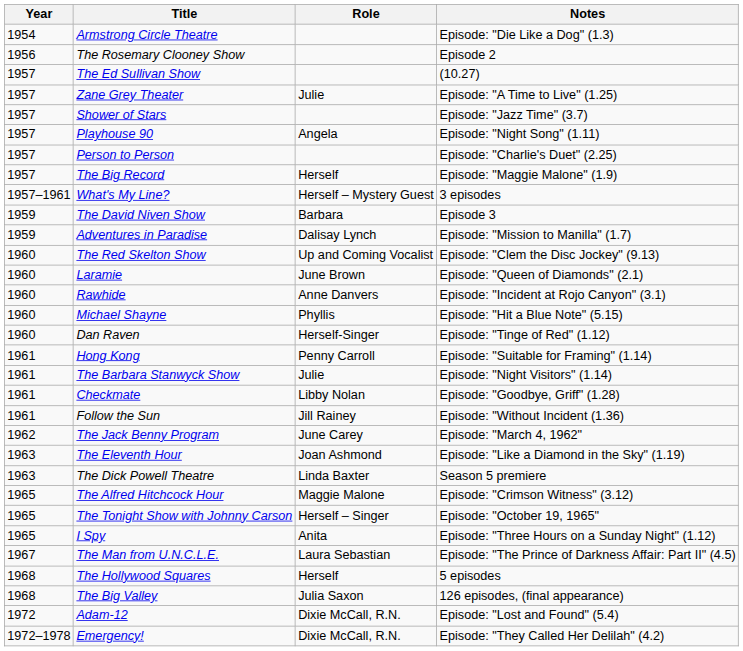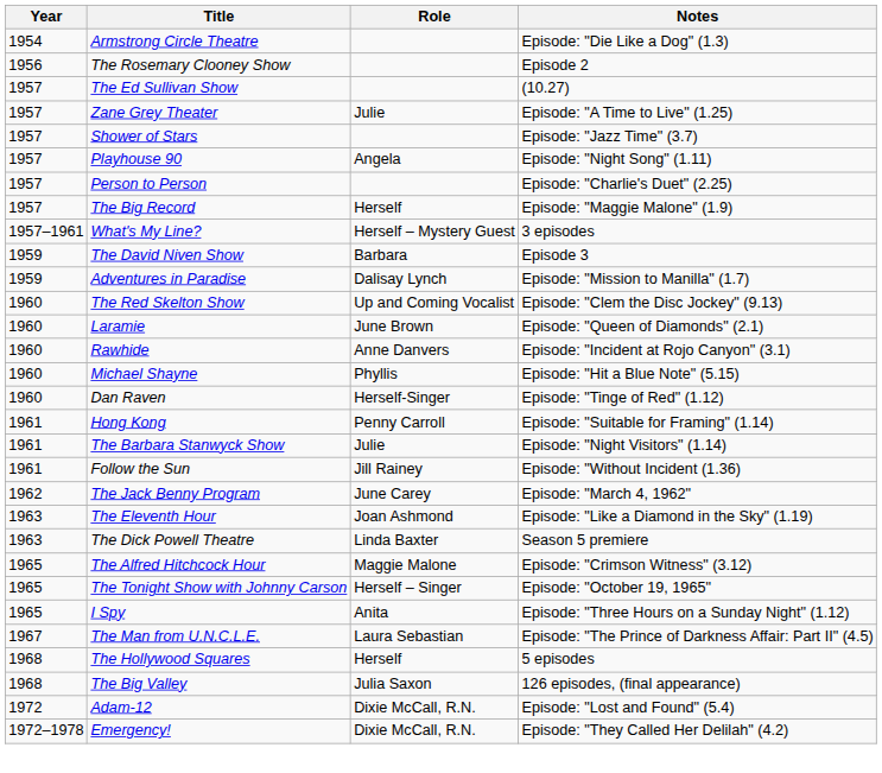- row: 1961 | Checkmate | Libby Nolan | Episode: "Goodbye, Griff" (1.28)
